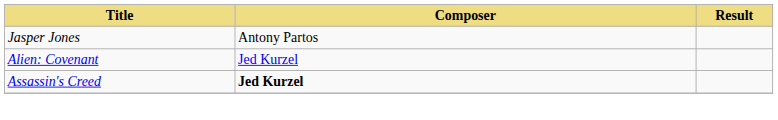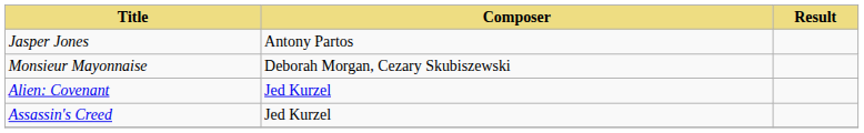+ row: Monsieur Mayonnaise | Deborah Morgan, Cezary Skubiszewski
Assassin's Creed | Composer: bold -> normal
